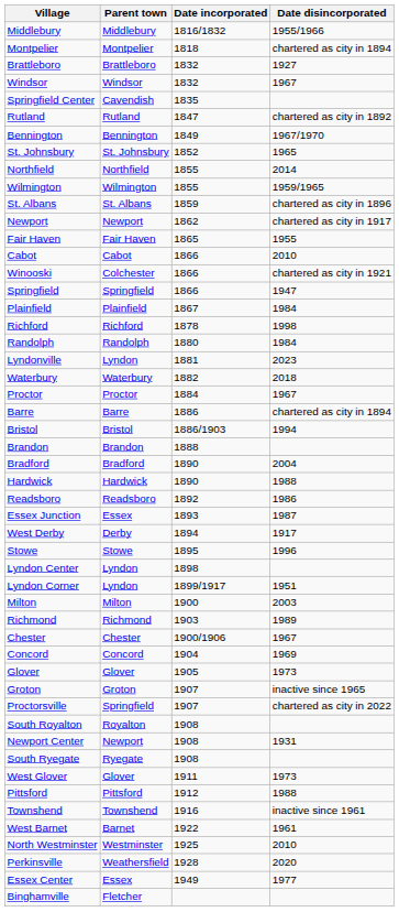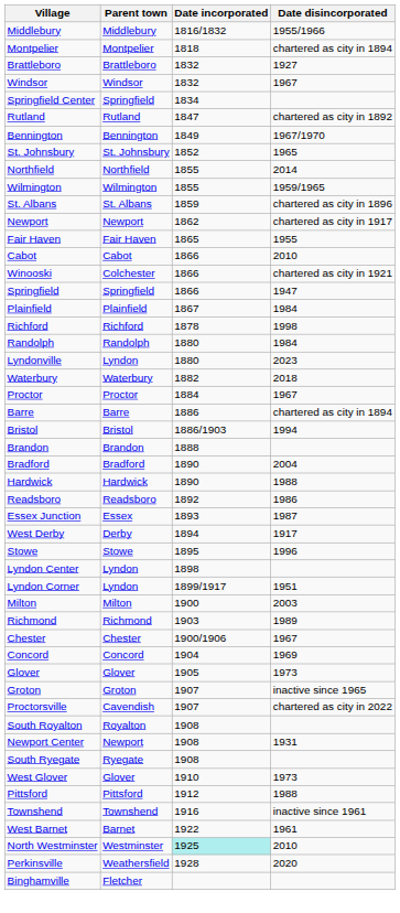Springfield Center | Parent town: Cavendish -> Springfield
Springfield Center | Date incorporated: 1835 -> 1834
Lyndonville | Date incorporated: 1881 -> 1880
Proctorsville | Parent town: Springfield -> Cavendish
West Glover | Date incorporated: 1911 -> 1910
North Westminster | Date incorporated: no background -> paleturquoise background
- row: Essex Center | Essex | 1949 | 1977
